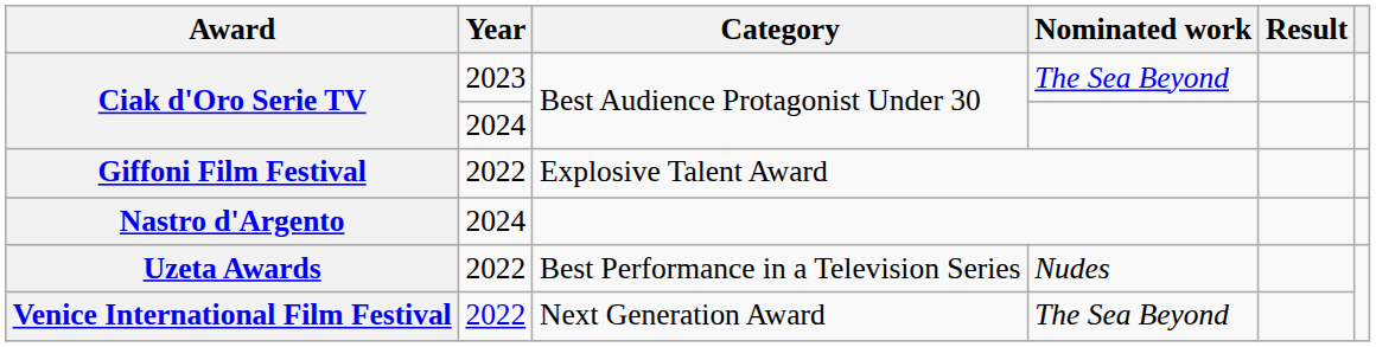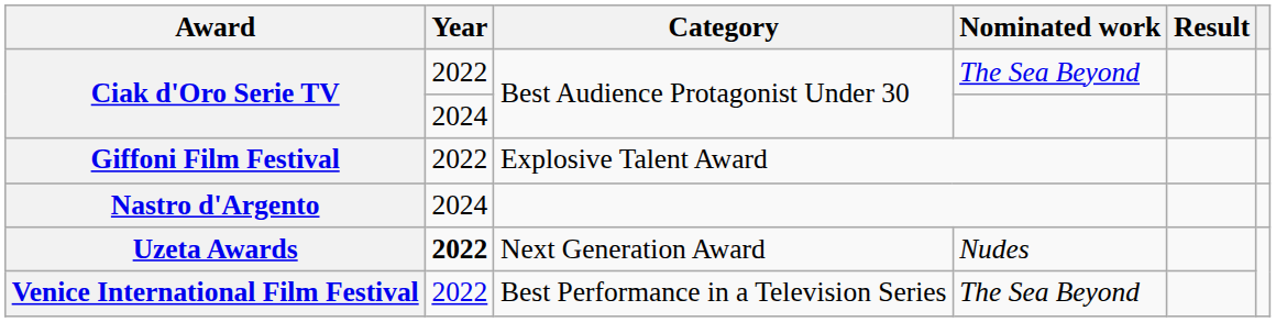Ciak d'Oro Serie TV / The Sea Beyond | Year: 2023 -> 2022
Uzeta Awards | Year: normal -> bold
Uzeta Awards | Category: Best Performance in a Television Series -> Next Generation Award
Venice International Film Festival | Category: Next Generation Award -> Best Performance in a Television Series
